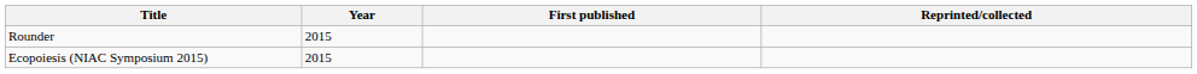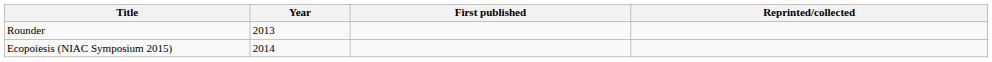Rounder | Year: 2015 -> 2013
Ecopoiesis (NIAC Symposium 2015) | Year: 2015 -> 2014
